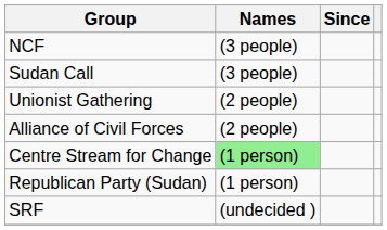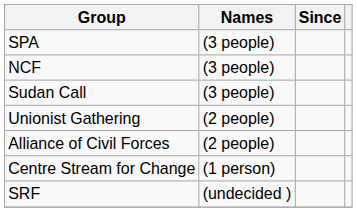+ row: SPA | (3 people)
Centre Stream for Change | Names: lightgreen background -> no background
- row: Republican Party (Sudan) | (1 person)
